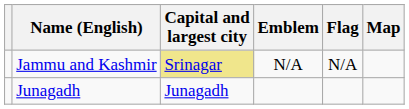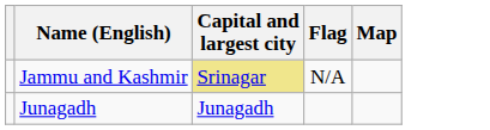- column: Emblem | N/A
